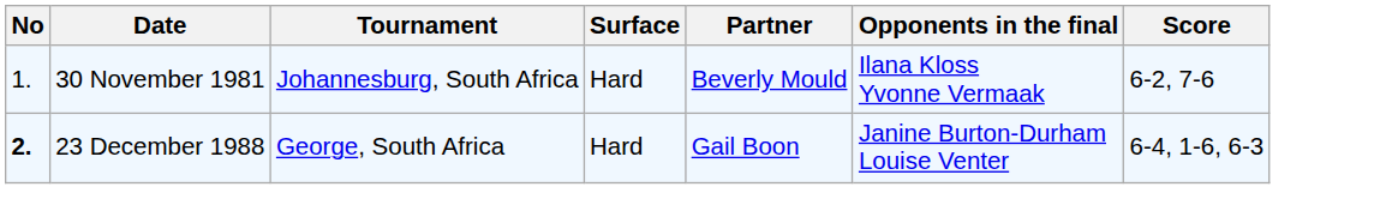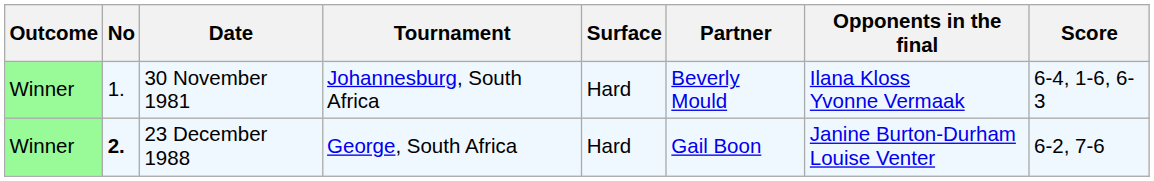+ column: Outcome | Winner | Winner
30 November 1981 | Score: 6-2, 7-6 -> 6-4, 1-6, 6-3
23 December 1988 | Score: 6-4, 1-6, 6-3 -> 6-2, 7-6
